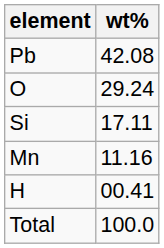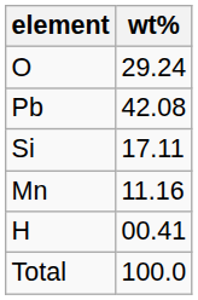rows swapped: Pb <-> O
